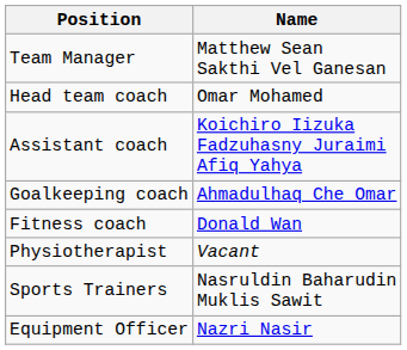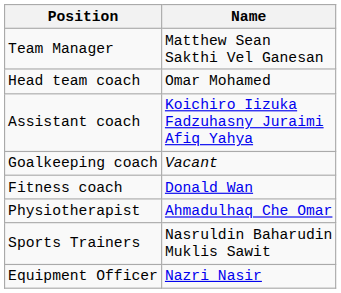Goalkeeping coach | Name: Ahmadulhaq Che Omar -> Vacant
Physiotherapist | Name: Vacant -> Ahmadulhaq Che Omar
